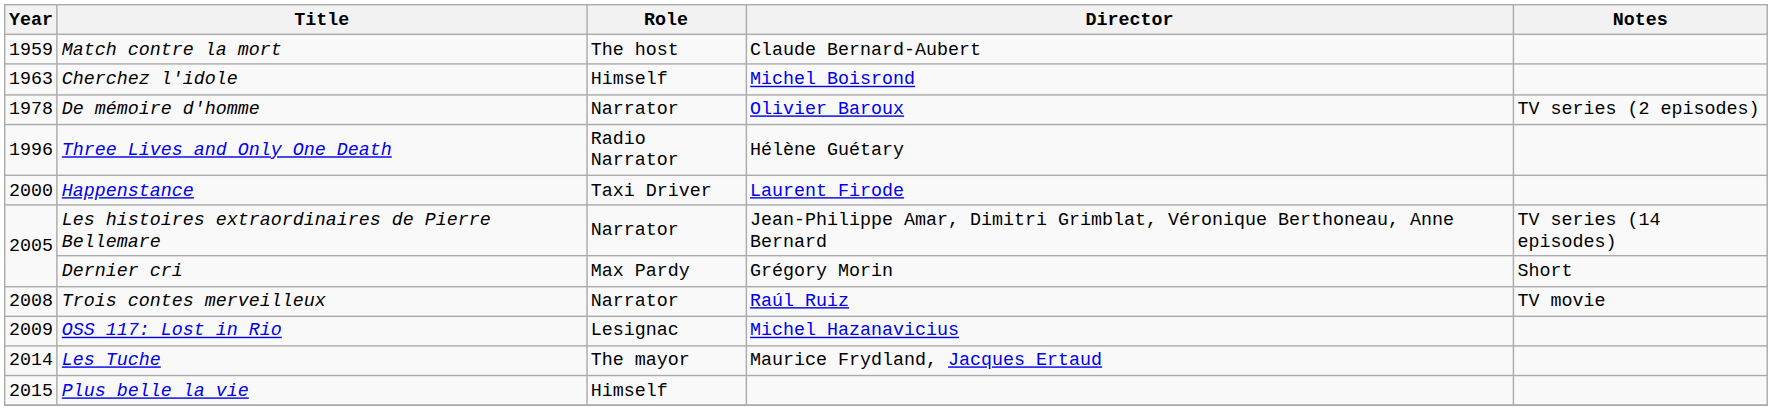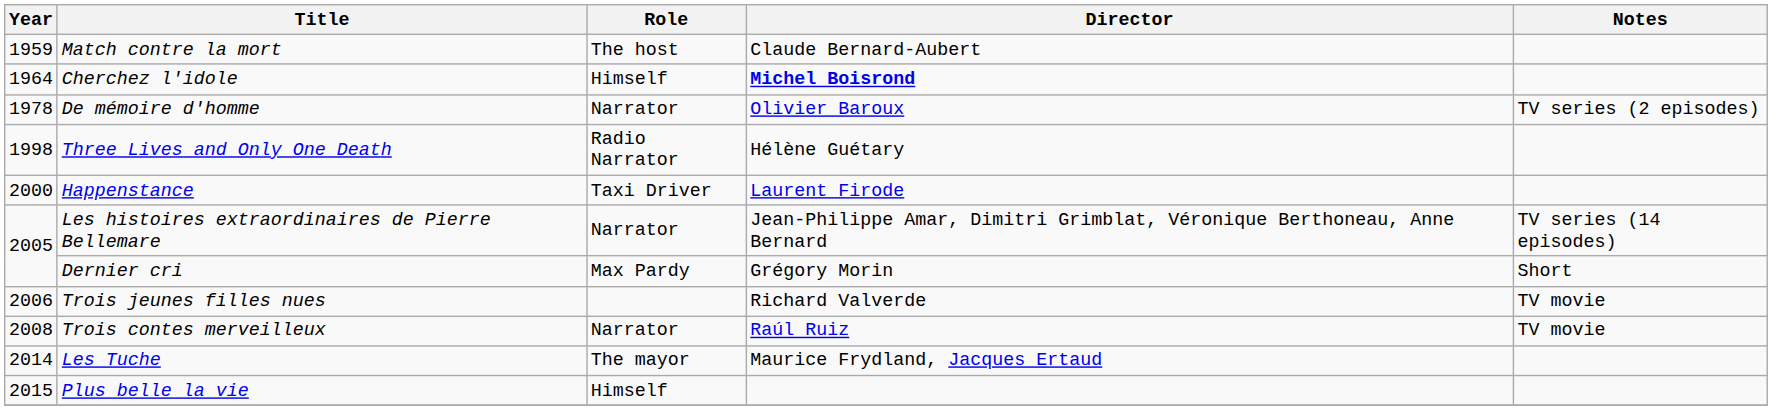Cherchez l'idole | Year: 1963 -> 1964
Cherchez l'idole | Director: normal -> bold
Three Lives and Only One Death | Year: 1996 -> 1998
+ row: 2006 | Trois jeunes filles nues | Richard Valverde | TV movie
- row: 2009 | OSS 117: Lost in Rio | Lesignac | Michel Hazanavicius
